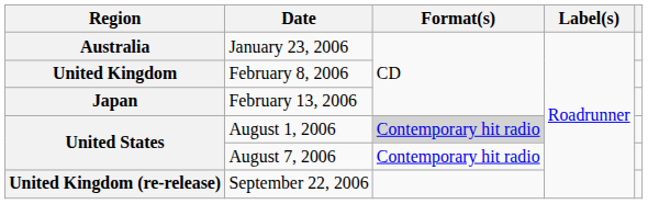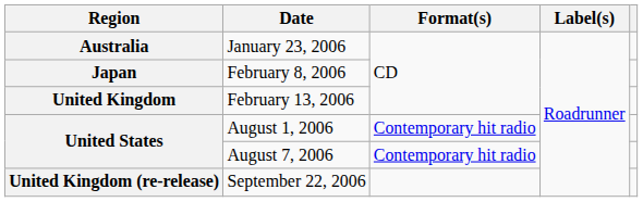February 8, 2006 | Region: United Kingdom -> Japan
February 13, 2006 | Region: Japan -> United Kingdom
August 1, 2006 | Format(s): lightgrey background -> no background
